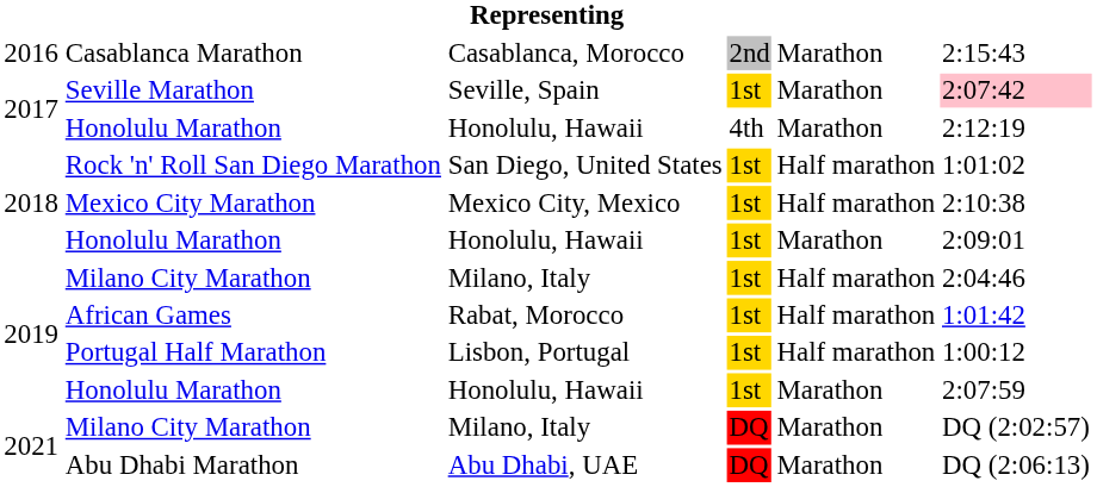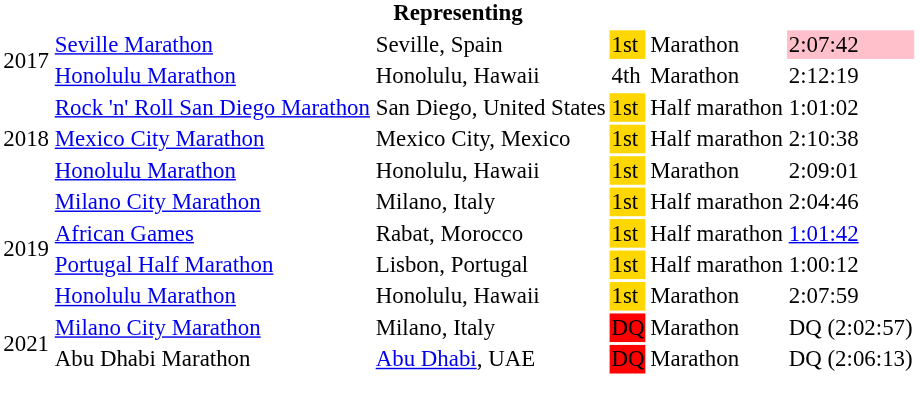- row: 2016 | Casablanca Marathon | Casablanca, Morocco | 2nd | Marathon | 2:15:43
